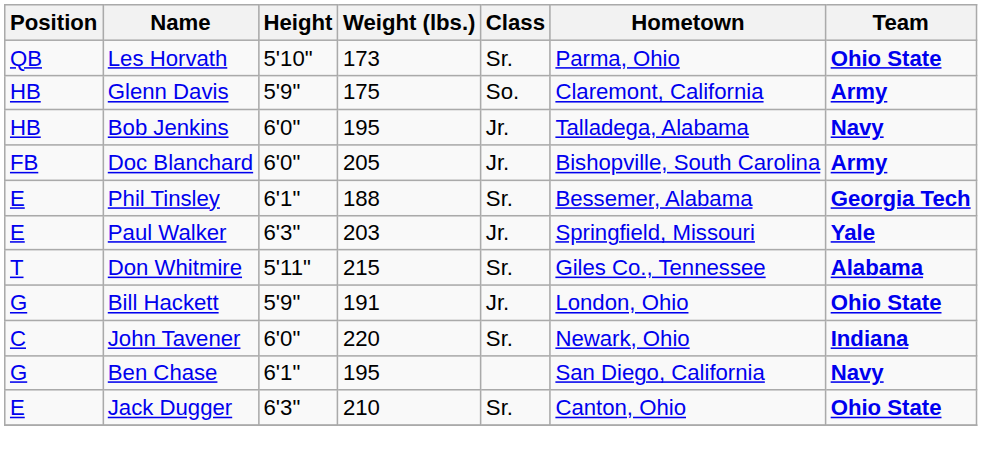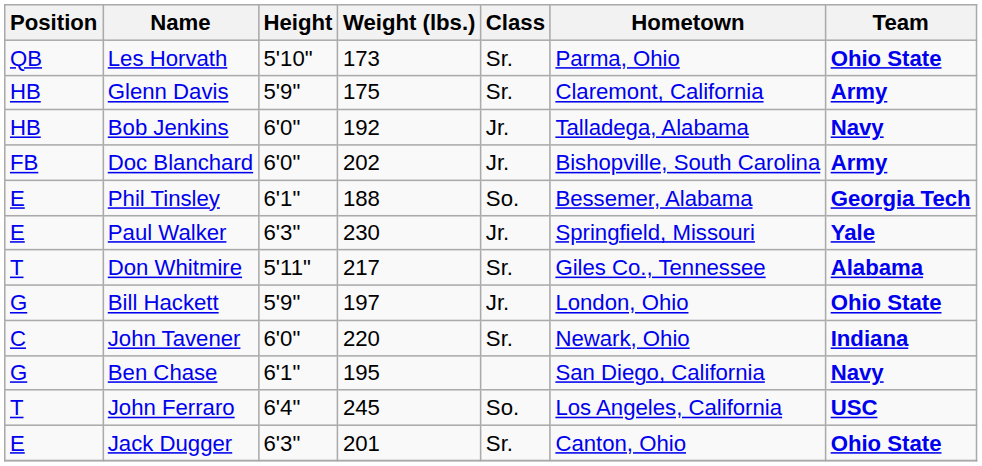Glenn Davis | Class: So. -> Sr.
Bob Jenkins | Weight (lbs.): 195 -> 192
Doc Blanchard | Weight (lbs.): 205 -> 202
Phil Tinsley | Class: Sr. -> So.
Paul Walker | Weight (lbs.): 203 -> 230
Don Whitmire | Weight (lbs.): 215 -> 217
Bill Hackett | Weight (lbs.): 191 -> 197
+ row: T | John Ferraro | 6'4" | 245 | So. | Los Angeles, California | USC
Jack Dugger | Weight (lbs.): 210 -> 201
